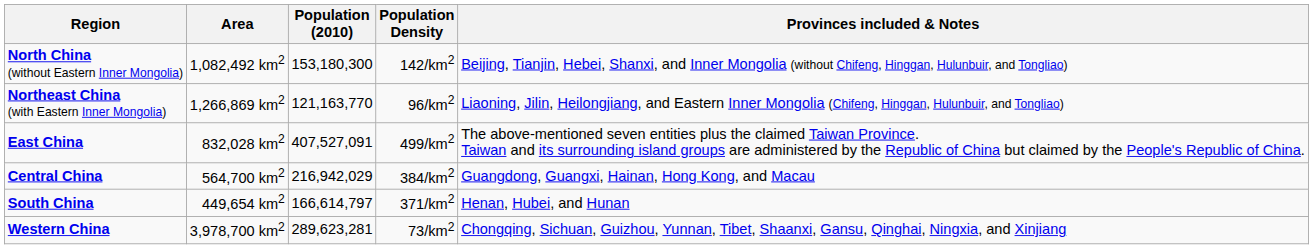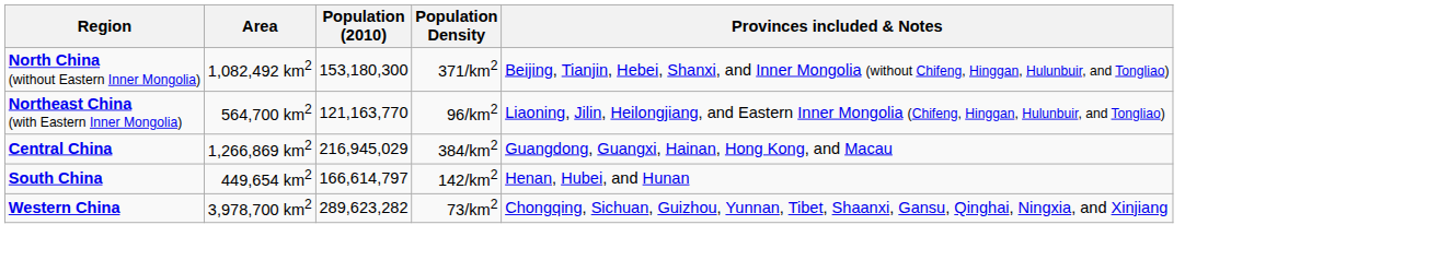North China (without Eastern Inner Mongolia) | Population Density: 142/km2 -> 371/km2
Northeast China (with Eastern Inner Mongolia) | Area: 1,266,869 km2 -> 564,700 km2
- row: East China | 832,028 km2 | 407,527,091 | 499/km2 | The above-mentioned seven entities plus the claimed Taiwan Province. Taiwan and its surrounding island groups are administered by the Republic of China but claimed by the People's Republic of China.
Central China | Area: 564,700 km2 -> 1,266,869 km2
Central China | Population (2010): 216,942,029 -> 216,945,029
South China | Population Density: 371/km2 -> 142/km2
Western China | Population (2010): 289,623,281 -> 289,623,282
